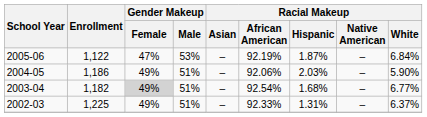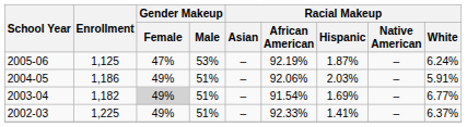2005-06 | Enrollment: 1,122 -> 1,125
2005-06 | Racial Makeup / White: 6.84% -> 6.24%
2004-05 | Racial Makeup / White: 5.90% -> 5.91%
2003-04 | Racial Makeup / African American: 92.54% -> 91.54%
2003-04 | Racial Makeup / Hispanic: 1.68% -> 1.69%
2002-03 | Racial Makeup / Hispanic: 1.31% -> 1.41%
